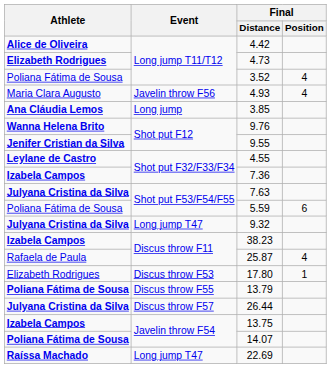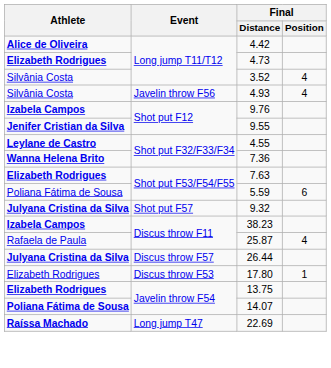3.52 | Athlete: Poliana Fátima de Sousa -> Silvânia Costa
4.93 | Athlete: Maria Clara Augusto -> Silvânia Costa
- row: Ana Cláudia Lemos | Long jump | 3.85
9.76 | Athlete: Wanna Helena Brito -> Izabela Campos
7.36 | Athlete: Izabela Campos -> Wanna Helena Brito
7.63 | Athlete: Julyana Cristina da Silva -> Elizabeth Rodrigues
9.32 | Event: Long jump T47 -> Shot put F57
rows swapped: 17.80 <-> 26.44
- row: Poliana Fátima de Sousa | Discus throw F55 | 13.79
13.75 | Athlete: Izabela Campos -> Elizabeth Rodrigues
